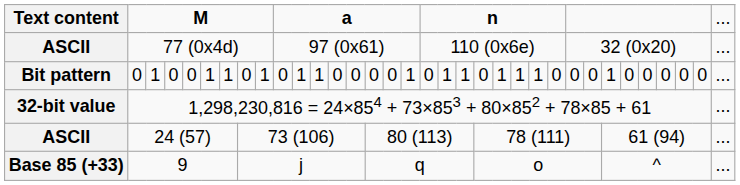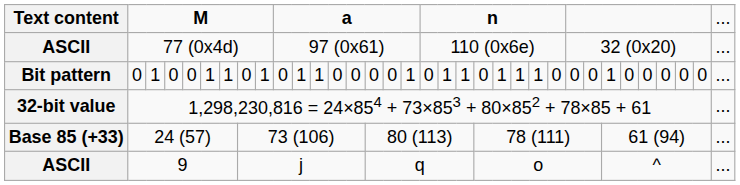24 (57) | column 1: ASCII -> Base 85 (+33)
9 | column 1: Base 85 (+33) -> ASCII
